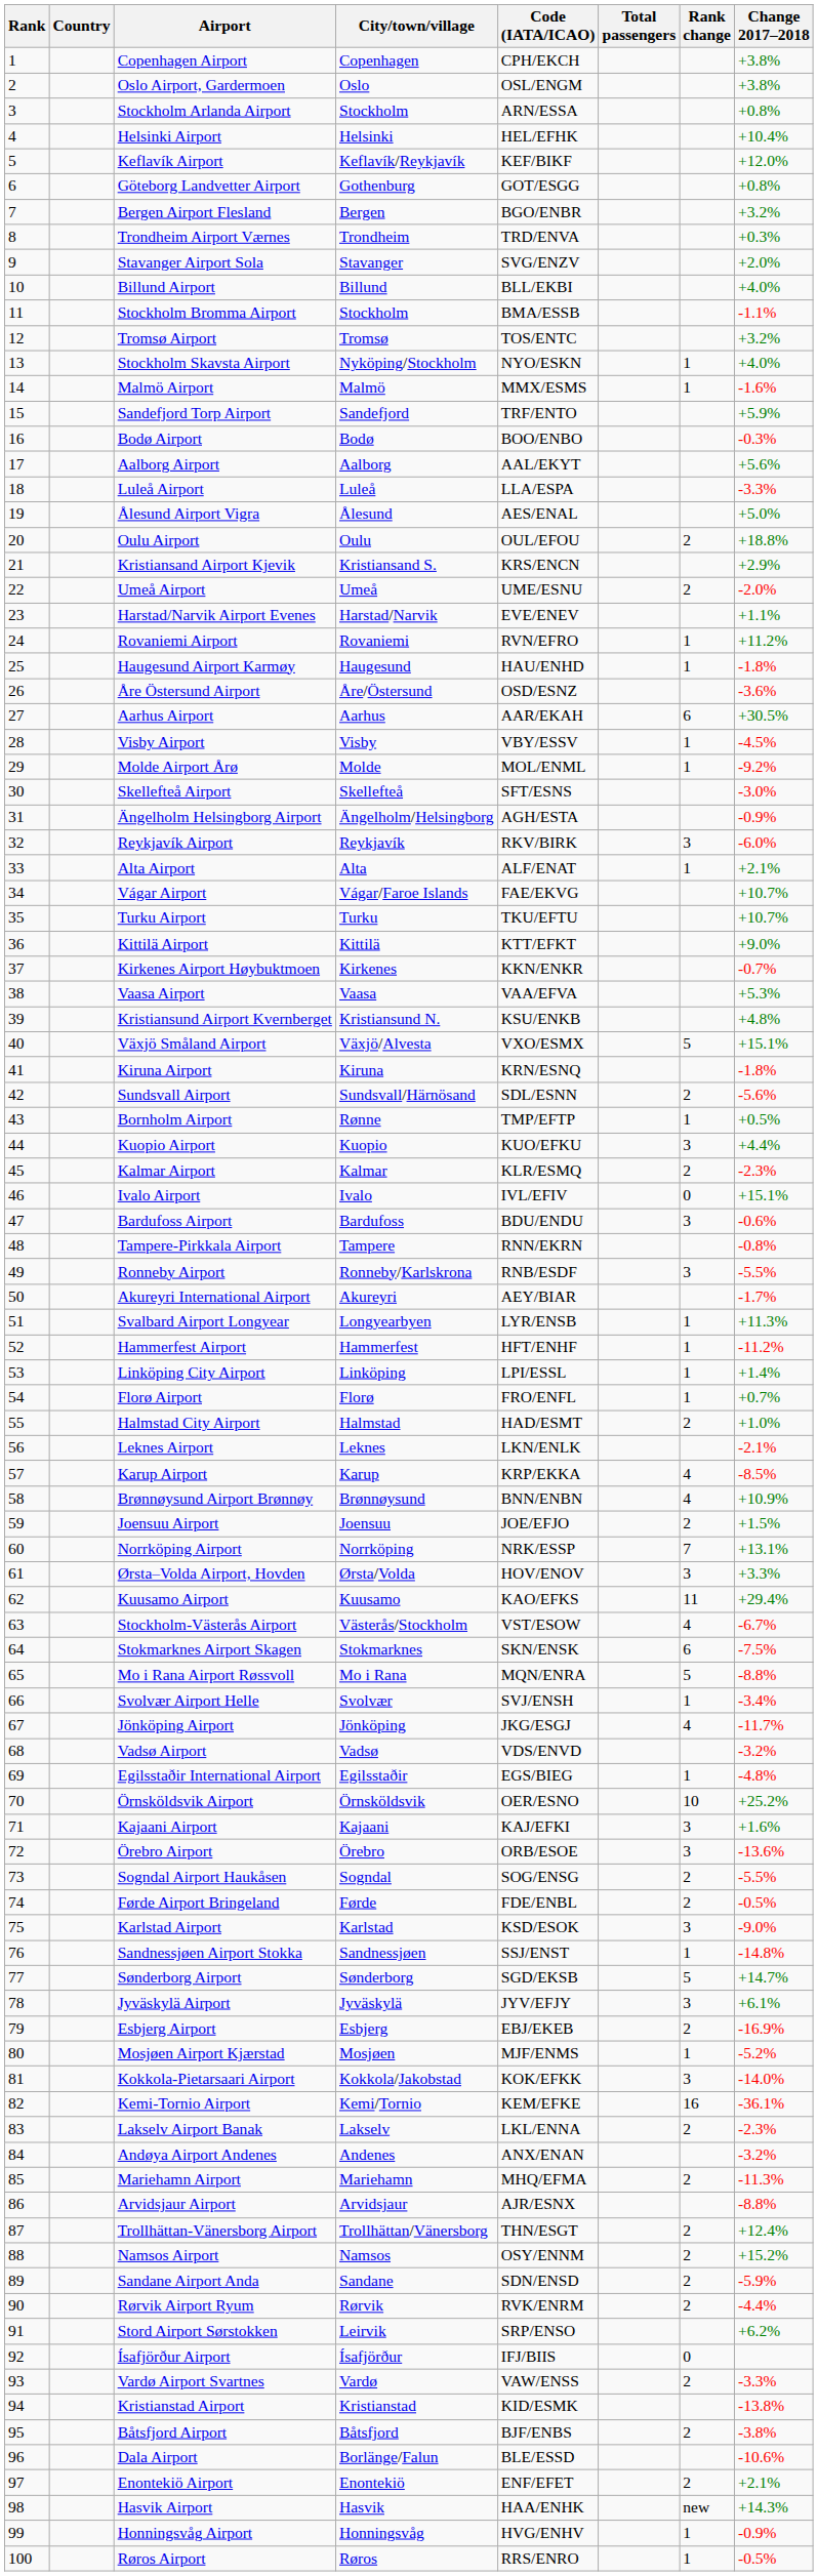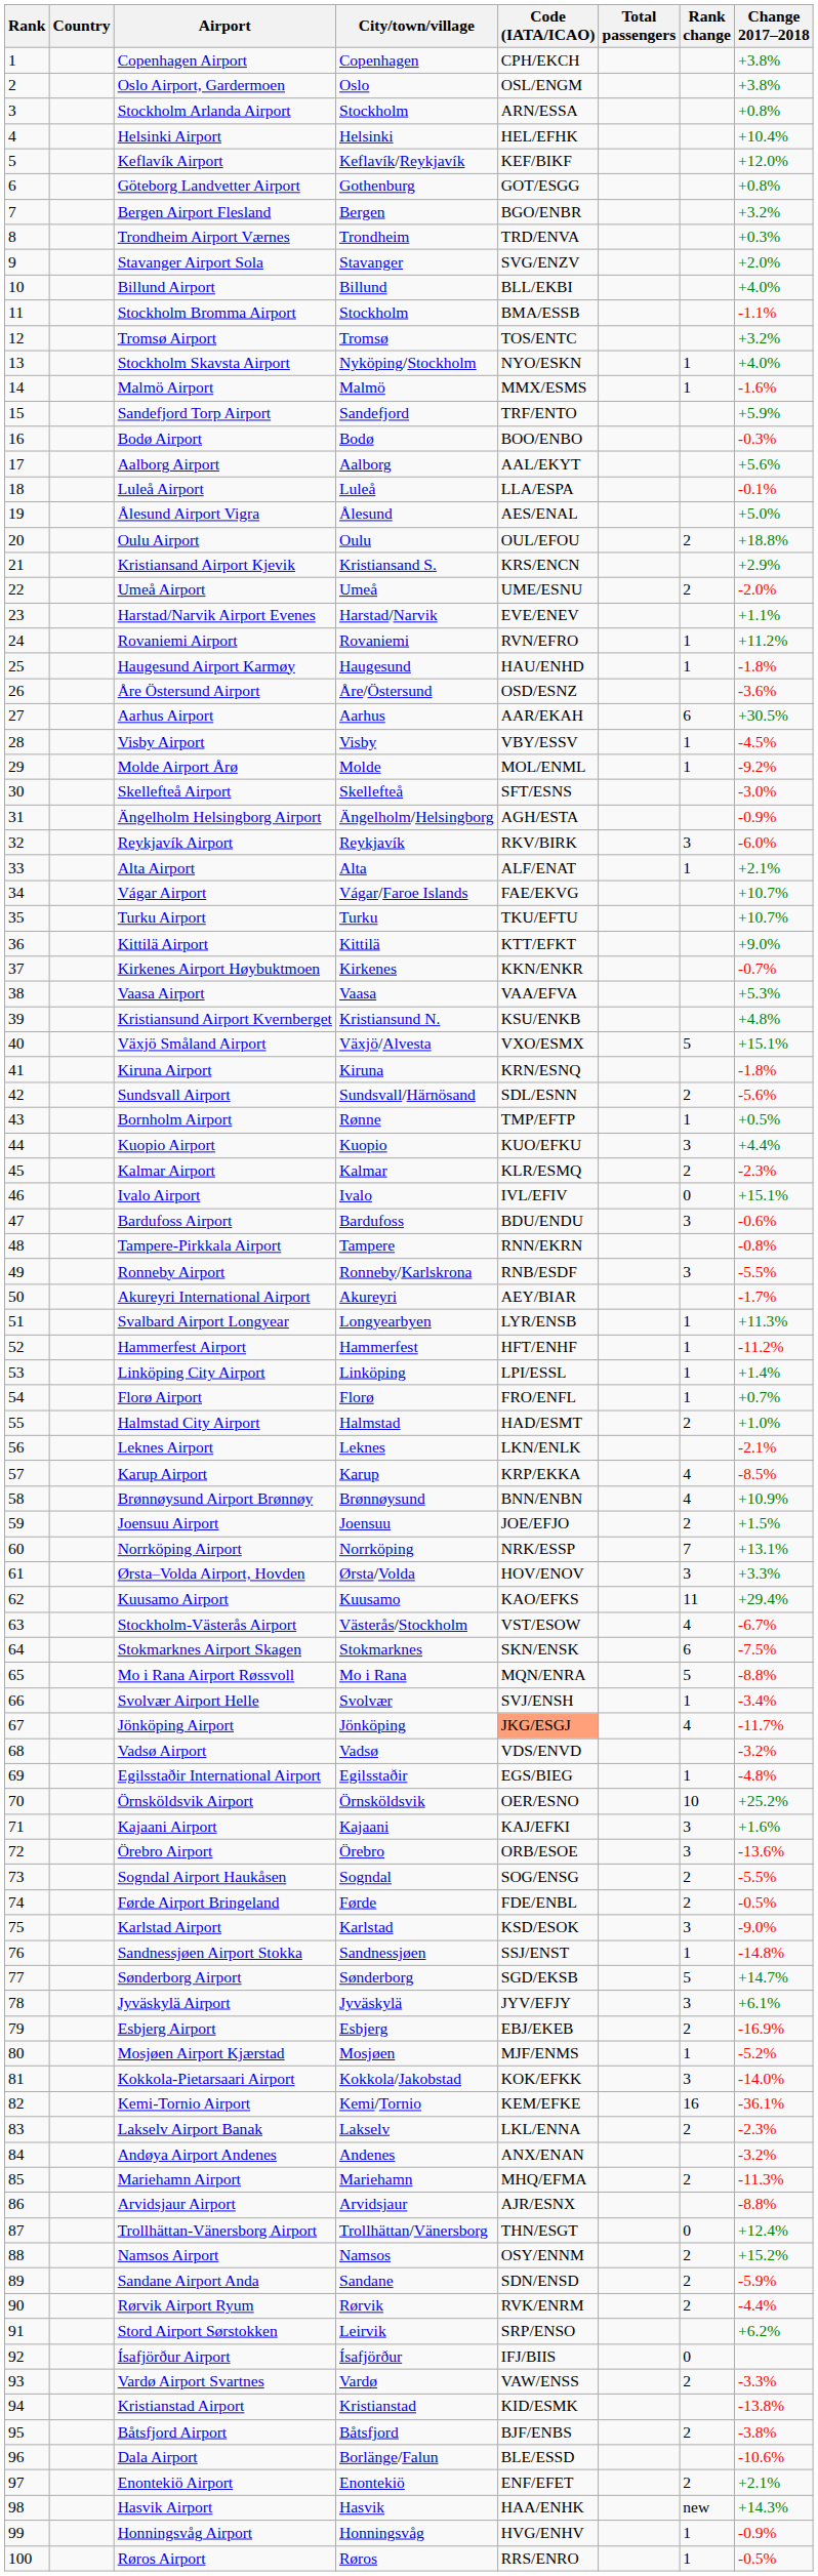Luleå Airport | Change 2017–2018: -3.3% -> -0.1%
Jönköping Airport | Code (IATA/ICAO): no background -> lightsalmon background
Trollhättan-Vänersborg Airport | Rank change: 2 -> 0
